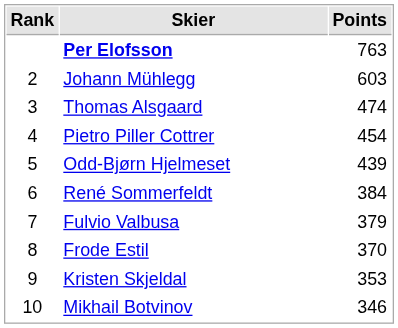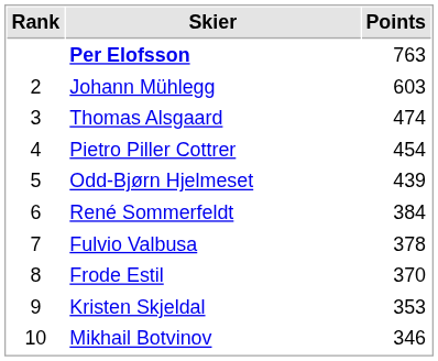Fulvio Valbusa | Points: 379 -> 378
